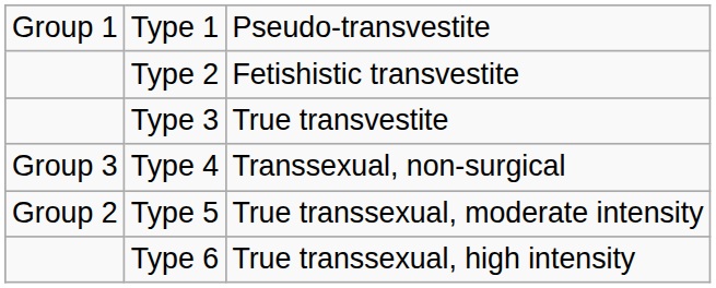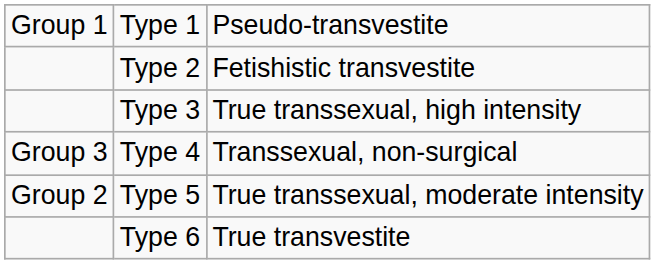Type 3 | column 3: True transvestite -> True transsexual, high intensity
Type 6 | column 3: True transsexual, high intensity -> True transvestite
